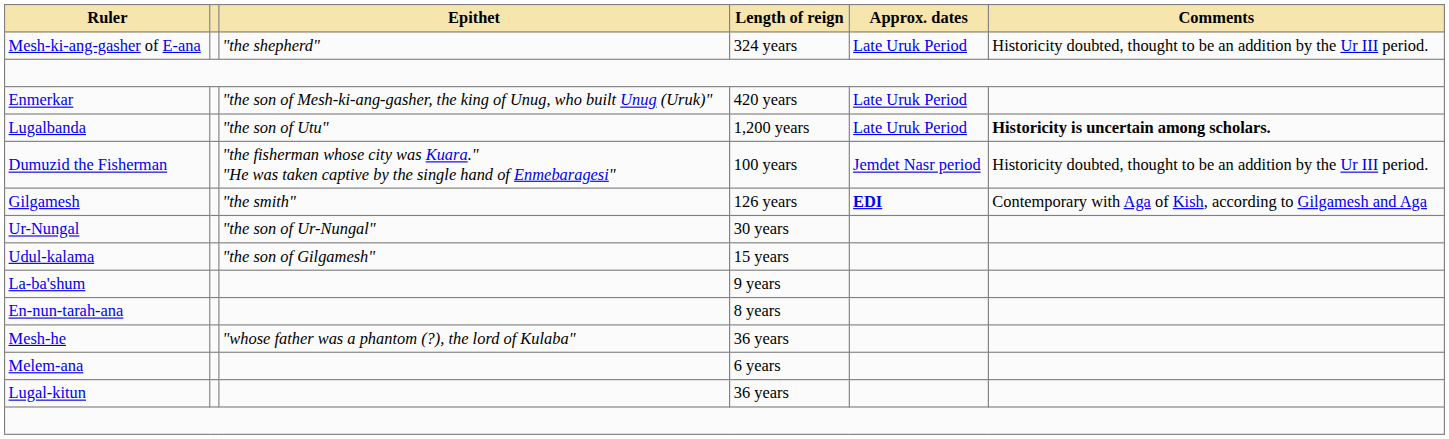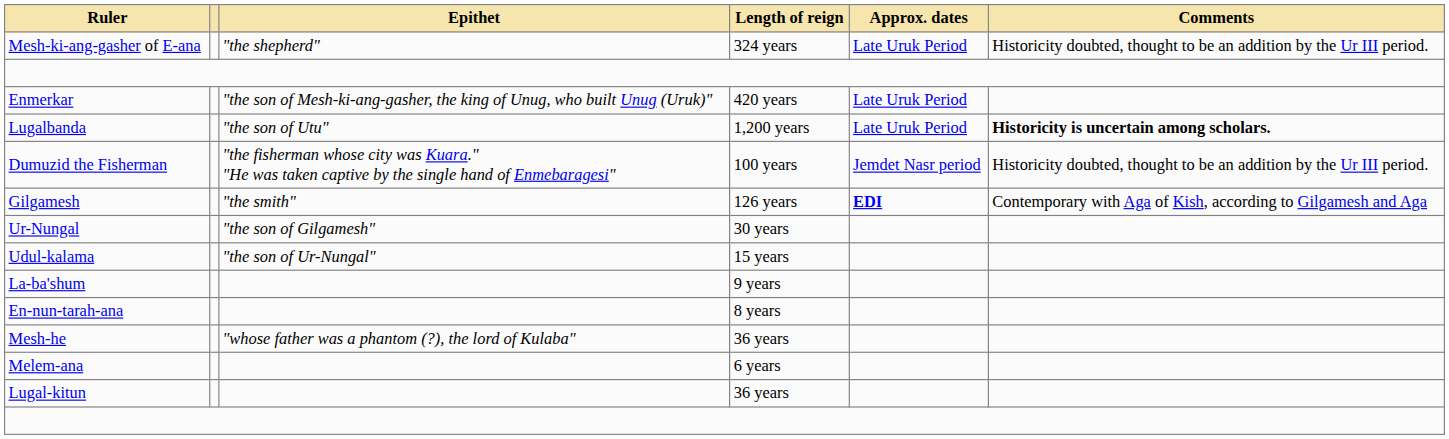Ur-Nungal | Epithet: "the son of Ur-Nungal" -> "the son of Gilgamesh"
Udul-kalama | Epithet: "the son of Gilgamesh" -> "the son of Ur-Nungal"
